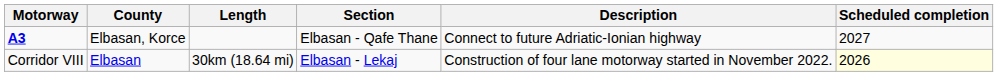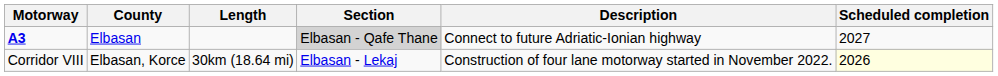A3 | County: Elbasan, Korce -> Elbasan
A3 | Section: no background -> lightgrey background
Corridor VIII | County: Elbasan -> Elbasan, Korce
